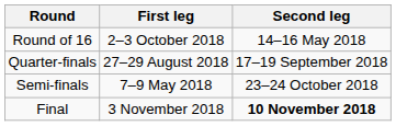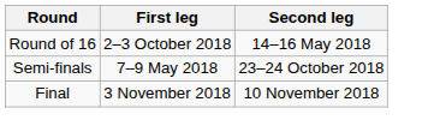- row: Quarter-finals | 27–29 August 2018 | 17–19 September 2018
Final | Second leg: bold -> normal
